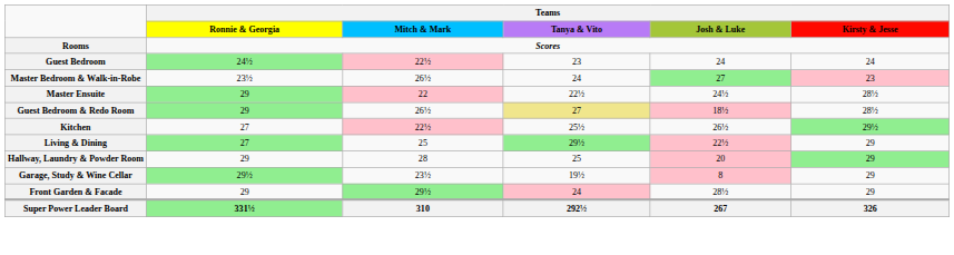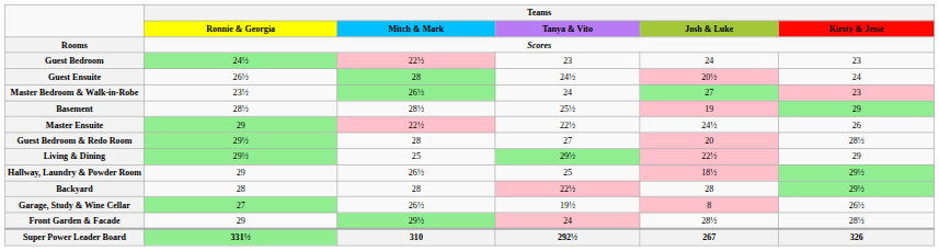Guest Bedroom | Teams / Kirsty & Jesse: 24 -> 23
+ row: Guest Ensuite | 26½ | 28 | 24½ | 20½ | 24
Master Bedroom & Walk-in-Robe | Teams / Mitch & Mark: no background -> lightgreen background
+ row: Basement | 28½ | 28½ | 25½ | 19 | 29
Master Ensuite | Teams / Mitch & Mark: 22 -> 22½
Master Ensuite | Teams / Kirsty & Jesse: 28½ -> 26
Guest Bedroom & Redo Room | Teams / Ronnie & Georgia: 29 -> 29½
Guest Bedroom & Redo Room | Teams / Mitch & Mark: 26½ -> 28
Guest Bedroom & Redo Room | Teams / Tanya & Vito: khaki background -> no background
Guest Bedroom & Redo Room | Teams / Josh & Luke: 18½ -> 20
- row: Kitchen | 27 | 22½ | 25½ | 26½ | 29½
Living & Dining | Teams / Ronnie & Georgia: 27 -> 29½
Hallway, Laundry & Powder Room | Teams / Mitch & Mark: 28 -> 26½
Hallway, Laundry & Powder Room | Teams / Josh & Luke: 20 -> 18½
Hallway, Laundry & Powder Room | Teams / Kirsty & Jesse: 29 -> 29½
+ row: Backyard | 28 | 28 | 22½ | 28 | 29½
Garage, Study & Wine Cellar | Teams / Ronnie & Georgia: 29½ -> 27
Garage, Study & Wine Cellar | Teams / Mitch & Mark: 23½ -> 26½
Garage, Study & Wine Cellar | Teams / Kirsty & Jesse: 29 -> 26½
Front Garden & Facade | Teams / Kirsty & Jesse: 29 -> 28½
